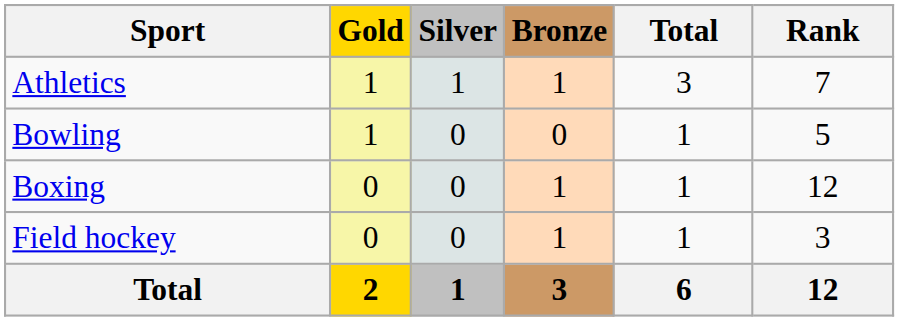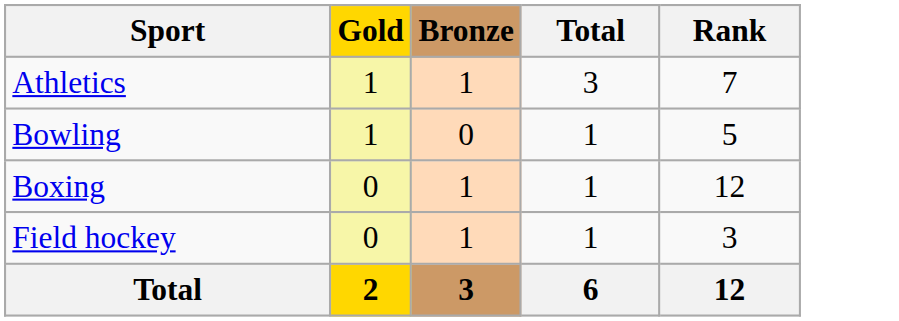- column: Silver | 1 | 0 | 0 | 0 | 1
